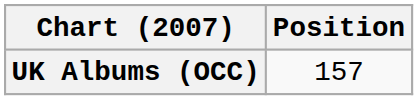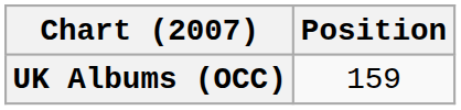UK Albums (OCC) | Position: 157 -> 159
